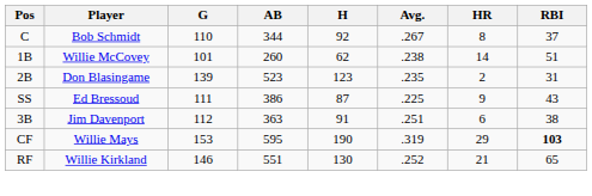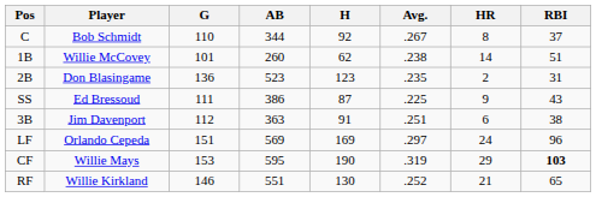2B | G: 139 -> 136
+ row: LF | Orlando Cepeda | 151 | 569 | 169 | .297 | 24 | 96
